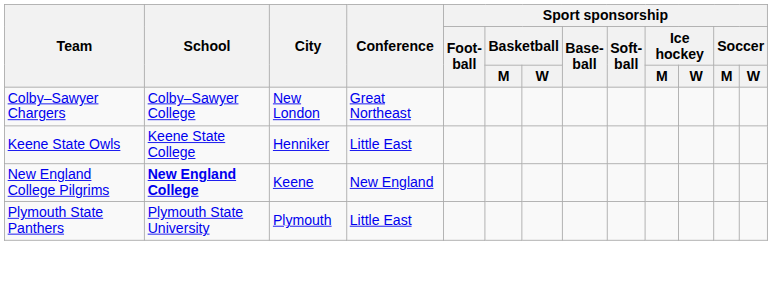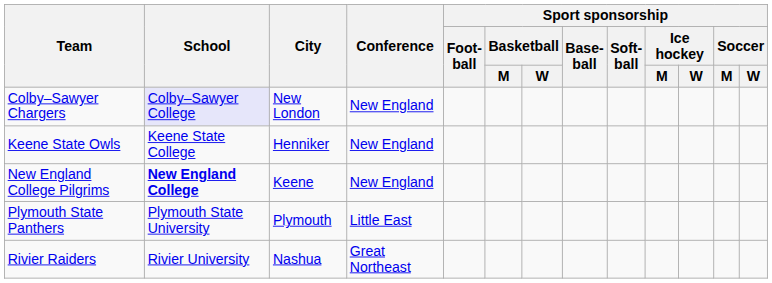Colby–Sawyer Chargers | School: no background -> lavender background
Colby–Sawyer Chargers | Conference: Great Northeast -> New England
Keene State Owls | Conference: Little East -> New England
+ row: Rivier Raiders | Rivier University | Nashua | Great Northeast
